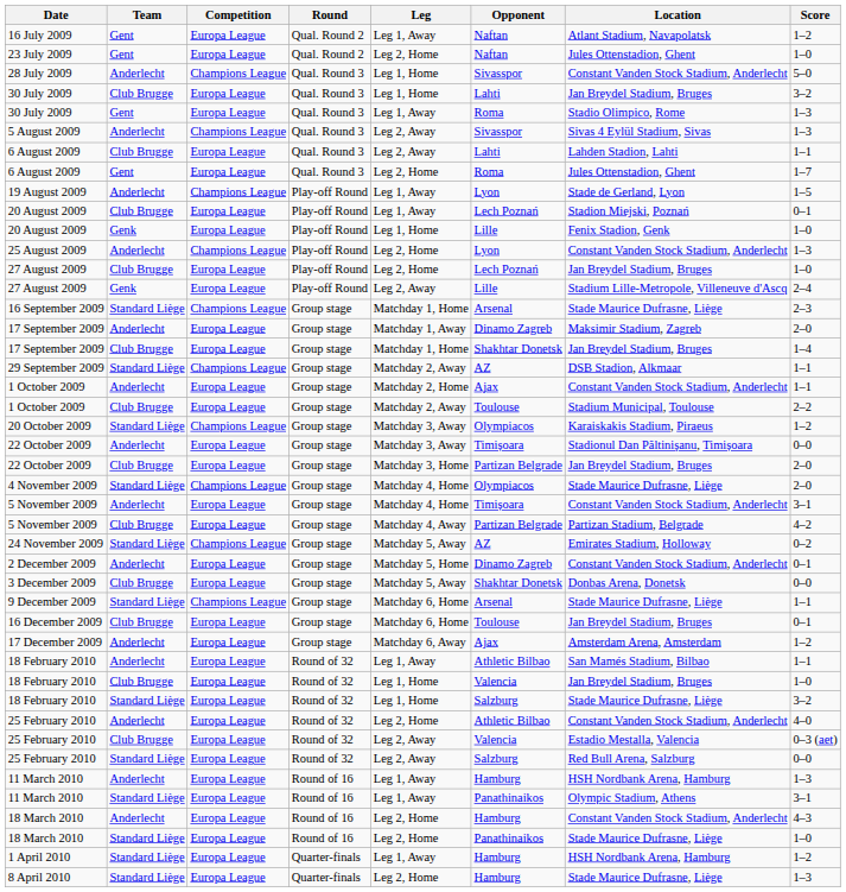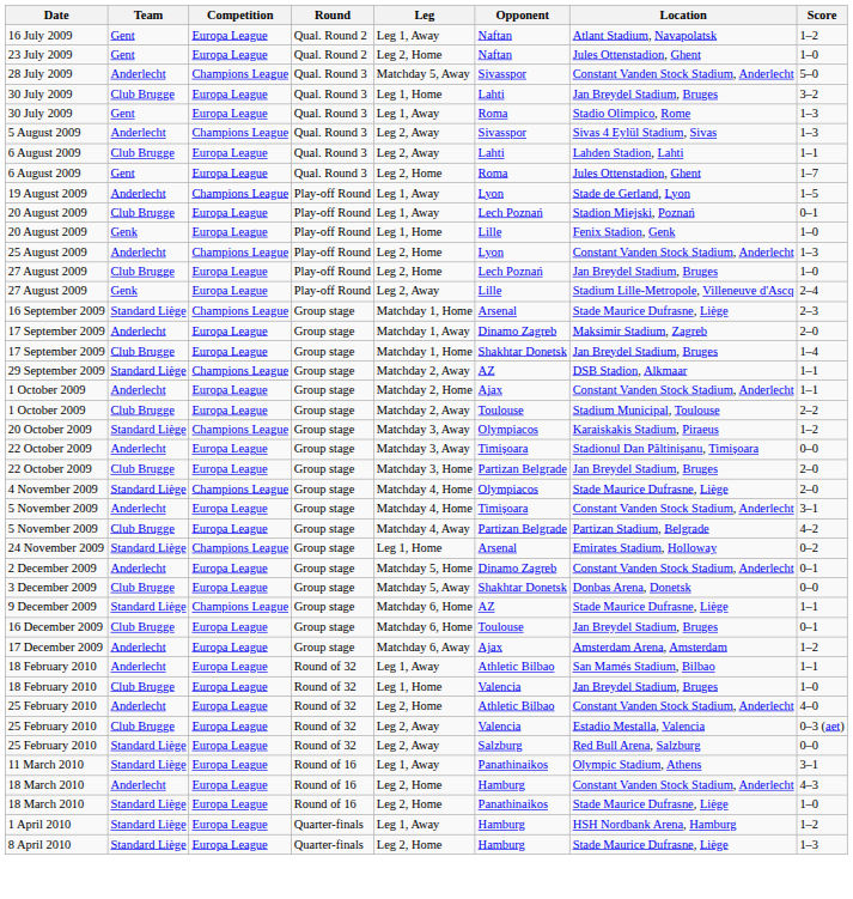28 July 2009 | Leg: Leg 1, Home -> Matchday 5, Away
24 November 2009 | Leg: Matchday 5, Away -> Leg 1, Home
24 November 2009 | Opponent: AZ -> Arsenal
9 December 2009 | Opponent: Arsenal -> AZ
- row: 18 February 2010 | Standard Liège | Europa League | Round of 32 | Leg 1, Home | Salzburg | Stade Maurice Dufrasne, Liège | 3–2
- row: 11 March 2010 | Anderlecht | Europa League | Round of 16 | Leg 1, Away | Hamburg | HSH Nordbank Arena, Hamburg | 1–3
